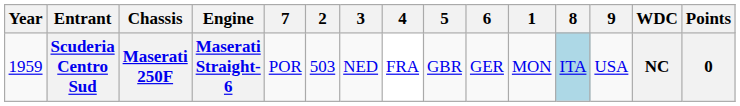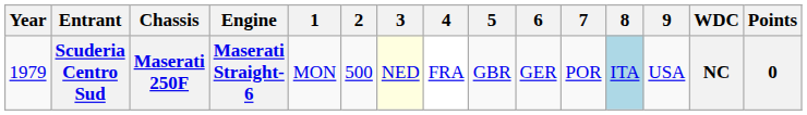columns swapped: 1 <-> 7
Scuderia Centro Sud | Year: 1959 -> 1979
Scuderia Centro Sud | 2: 503 -> 500
Scuderia Centro Sud | 3: no background -> lightyellow background
